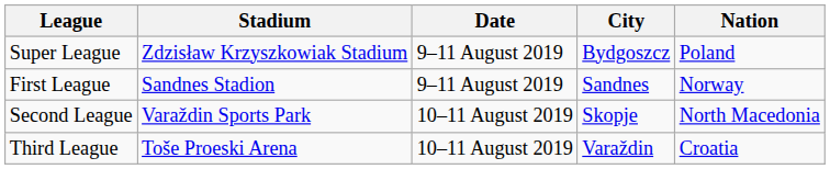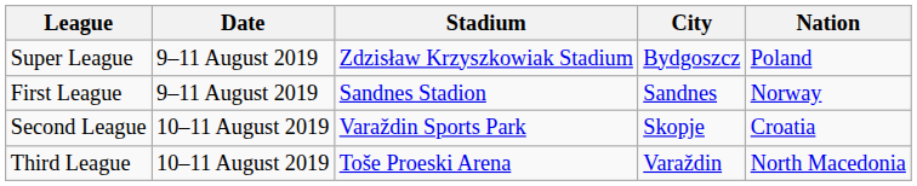columns swapped: Date <-> Stadium
Second League | Nation: North Macedonia -> Croatia
Third League | Nation: Croatia -> North Macedonia
